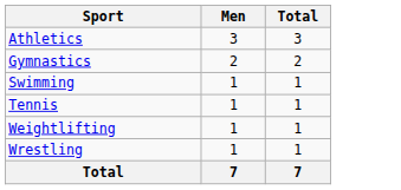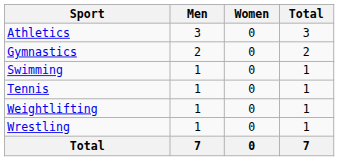+ column: Women | 0 | 0 | 0 | 0 | 0 | 0 | 0
